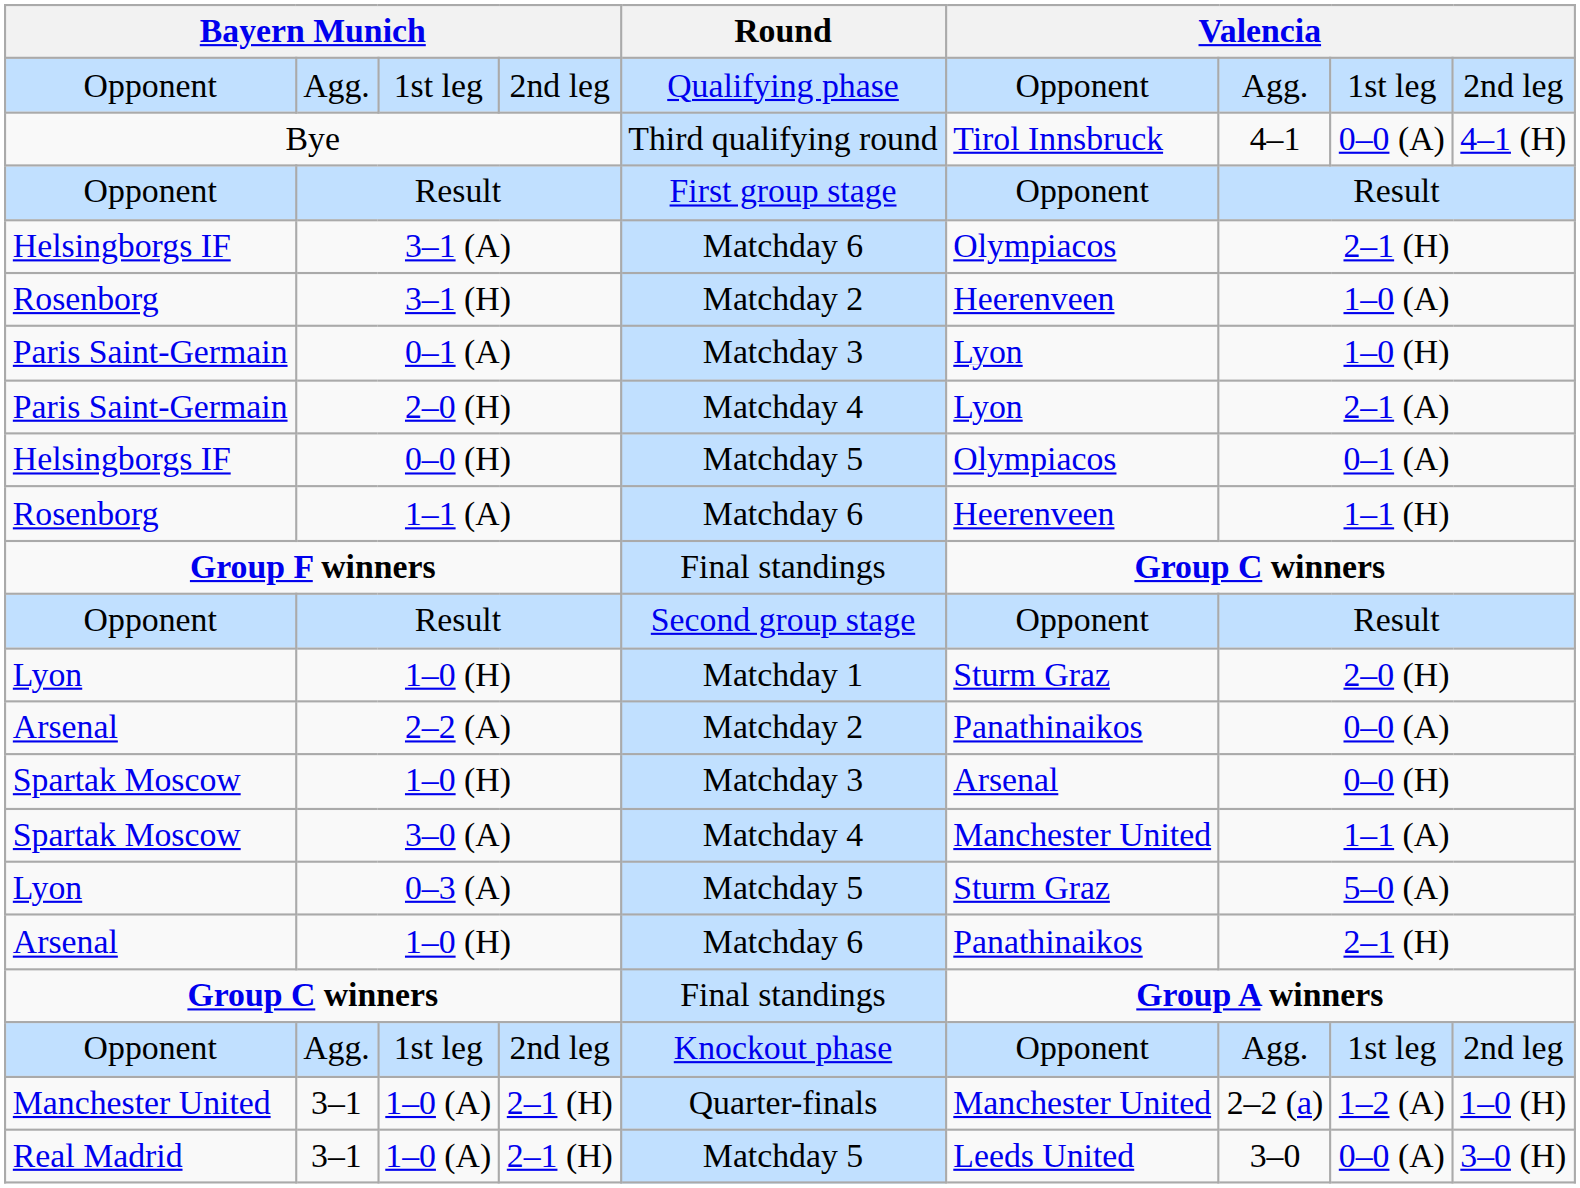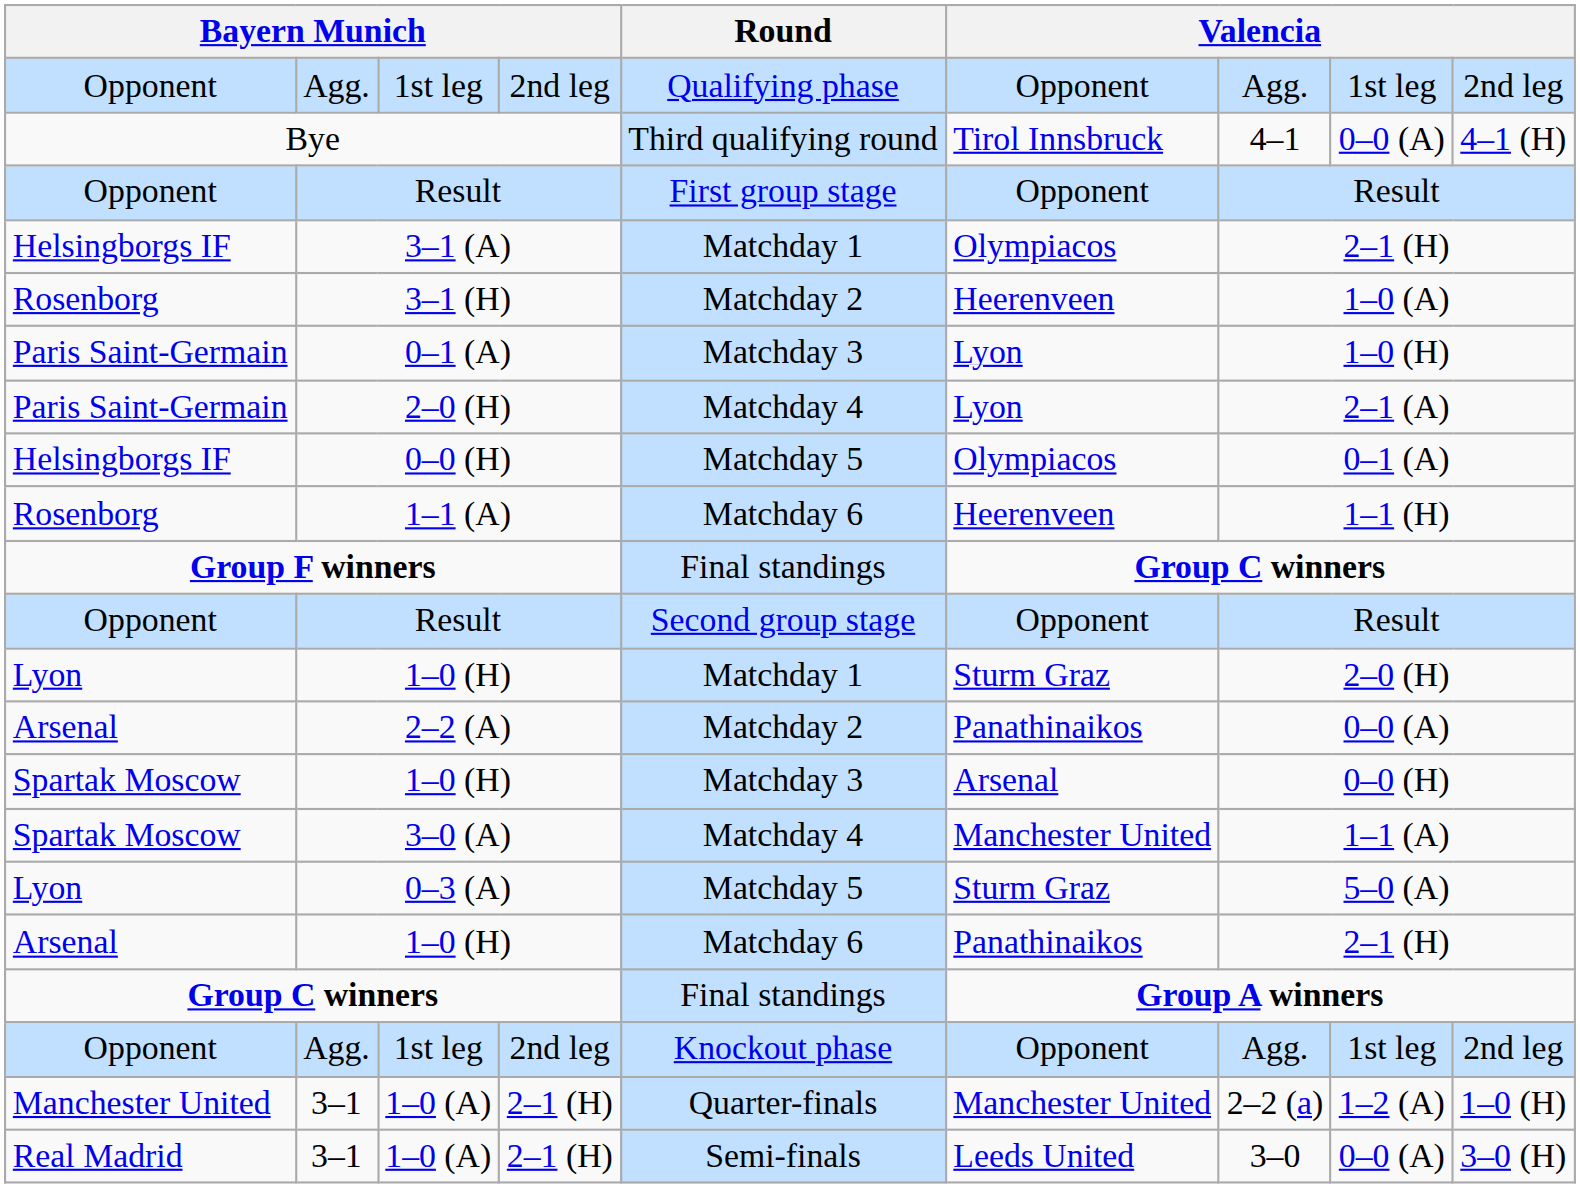3–1 (A) | Round: Matchday 6 -> Matchday 1
Real Madrid / 3–1 | Round: Matchday 5 -> Semi-finals
